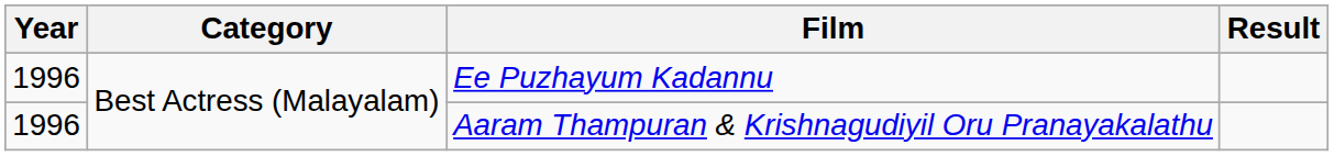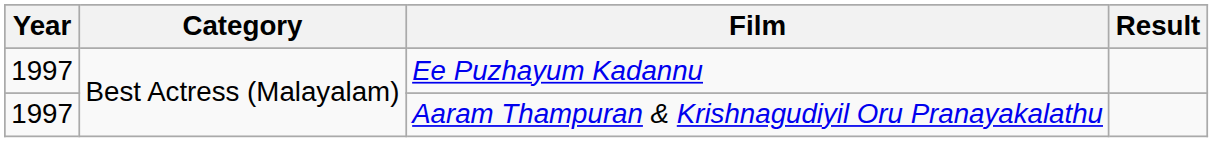Ee Puzhayum Kadannu | Year: 1996 -> 1997
Aaram Thampuran & Krishnagudiyil Oru Pranayakalathu | Year: 1996 -> 1997
